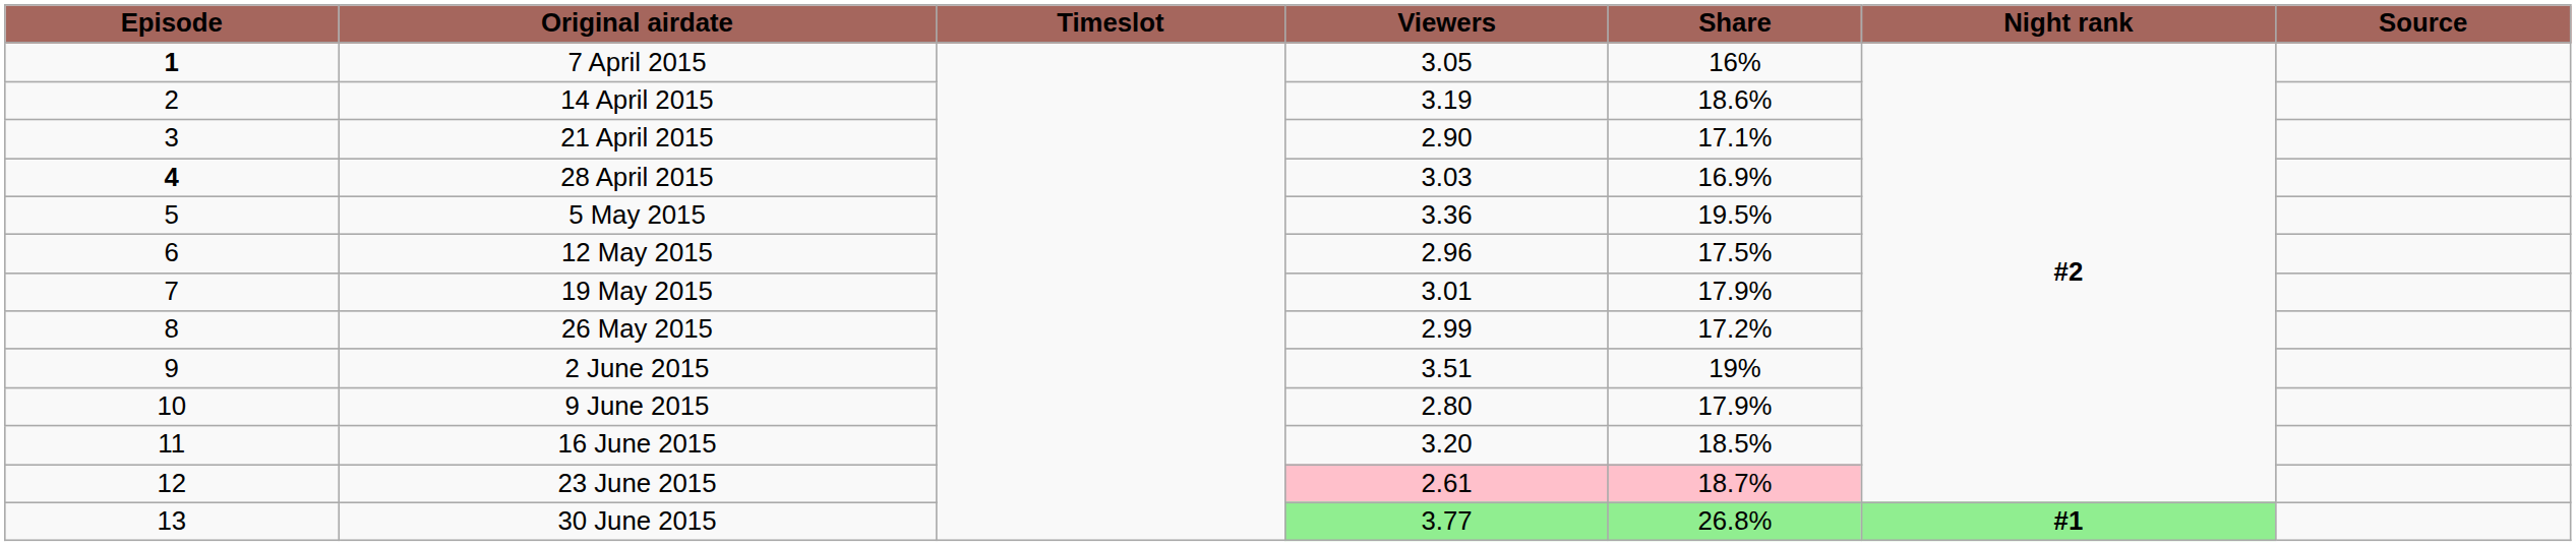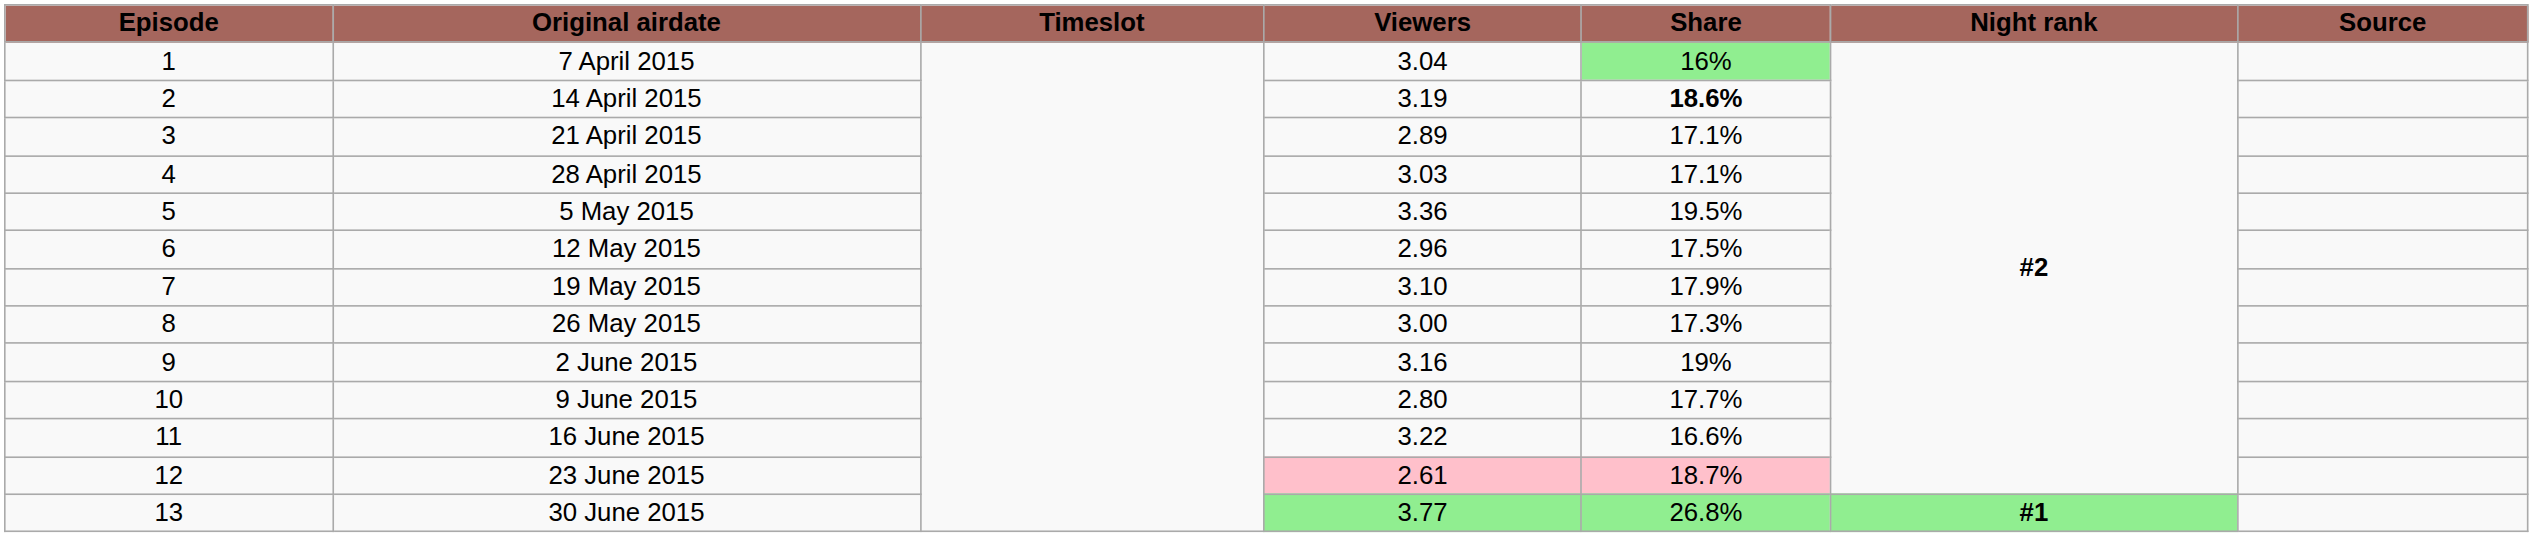7 April 2015 | Episode: bold -> normal
7 April 2015 | Viewers: 3.05 -> 3.04
7 April 2015 | Share: no background -> lightgreen background
14 April 2015 | Share: normal -> bold
21 April 2015 | Viewers: 2.90 -> 2.89
28 April 2015 | Episode: bold -> normal
28 April 2015 | Share: 16.9% -> 17.1%
19 May 2015 | Viewers: 3.01 -> 3.10
26 May 2015 | Viewers: 2.99 -> 3.00
26 May 2015 | Share: 17.2% -> 17.3%
2 June 2015 | Viewers: 3.51 -> 3.16
9 June 2015 | Share: 17.9% -> 17.7%
16 June 2015 | Viewers: 3.20 -> 3.22
16 June 2015 | Share: 18.5% -> 16.6%
